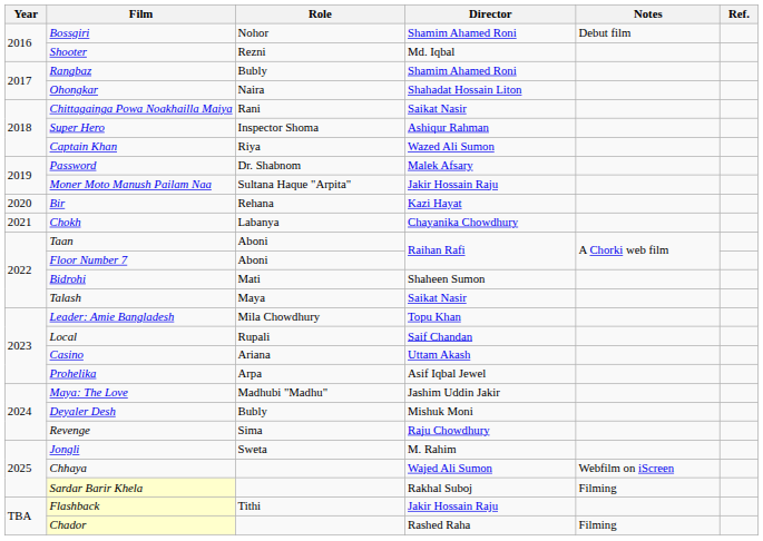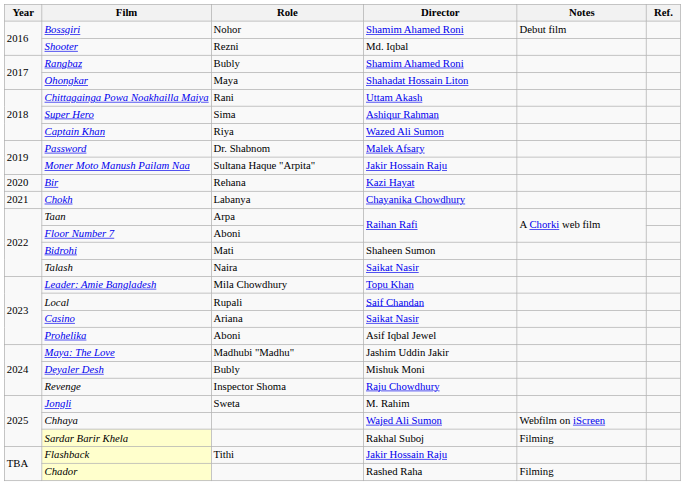Ohongkar | Role: Naira -> Maya
Chittagainga Powa Noakhailla Maiya | Director: Saikat Nasir -> Uttam Akash
Super Hero | Role: Inspector Shoma -> Sima
Taan | Role: Aboni -> Arpa
Talash | Role: Maya -> Naira
Casino | Director: Uttam Akash -> Saikat Nasir
Prohelika | Role: Arpa -> Aboni
Revenge | Role: Sima -> Inspector Shoma
